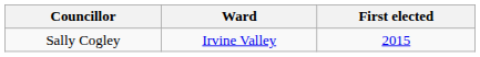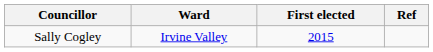+ column: Ref
